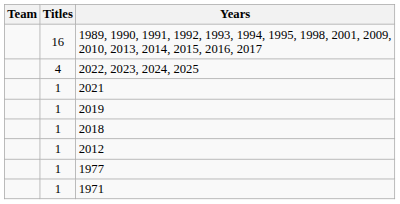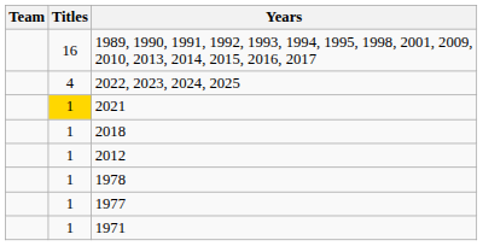2021 | Titles: no background -> gold background
- row: 1 | 2019
+ row: 1 | 1978
